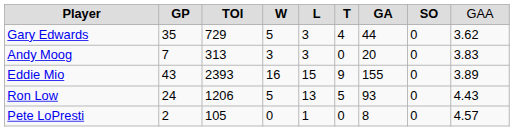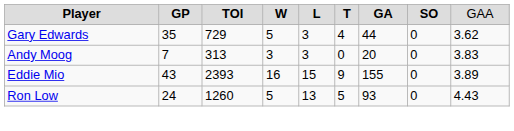Ron Low | column 3: 1206 -> 1260
- row: Pete LoPresti | 2 | 105 | 0 | 1 | 0 | 8 | 0 | 4.57
